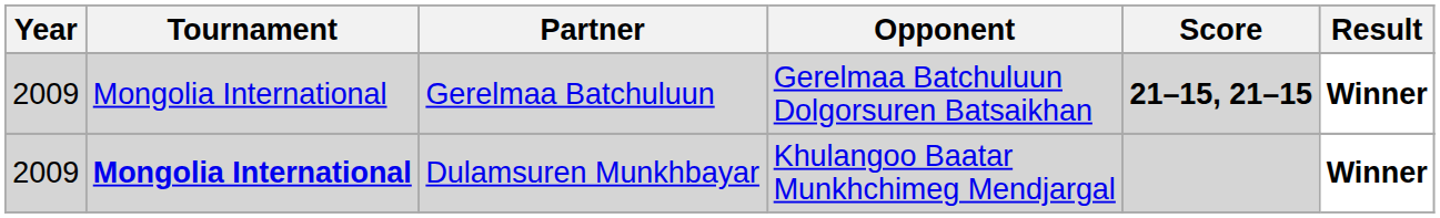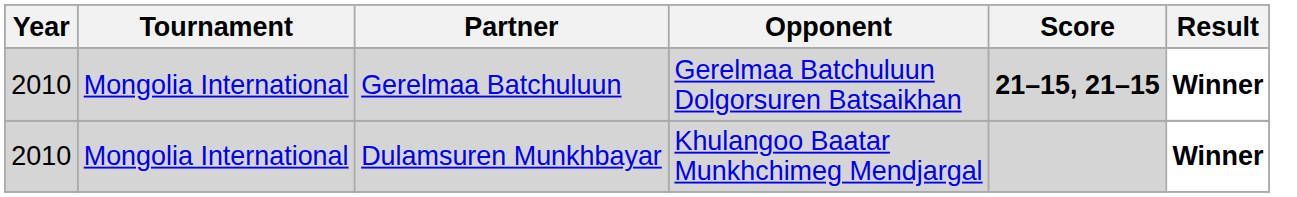Gerelmaa Batchuluun | Year: 2009 -> 2010
Dulamsuren Munkhbayar | Year: 2009 -> 2010
Dulamsuren Munkhbayar | Tournament: bold -> normal
